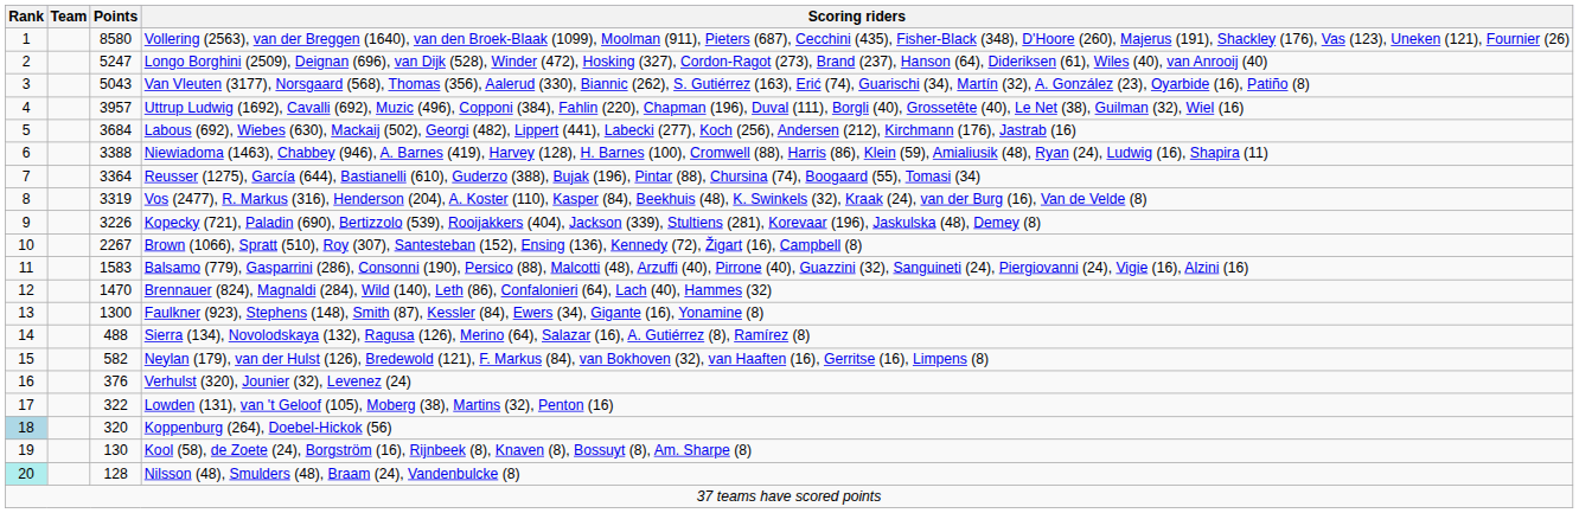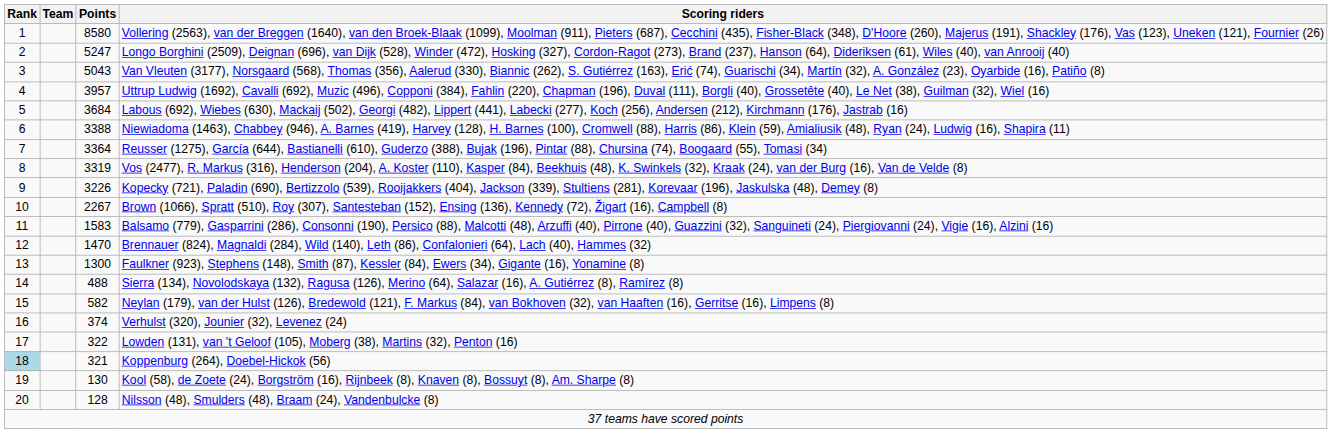Verhulst (320), Jounier (32), Levenez (24) | Points: 376 -> 374
Koppenburg (264), Doebel-Hickok (56) | Points: 320 -> 321
Nilsson (48), Smulders (48), Braam (24), Vandenbulcke (8) | Rank: paleturquoise background -> no background
